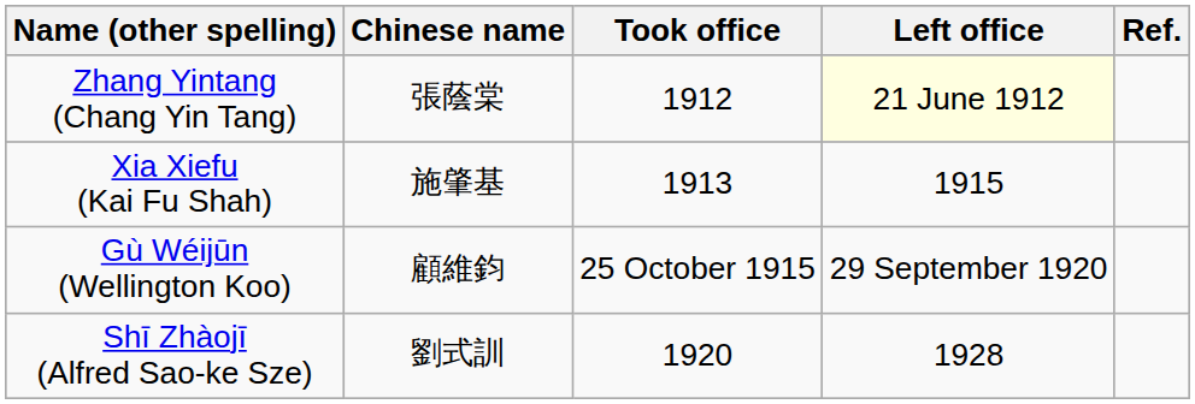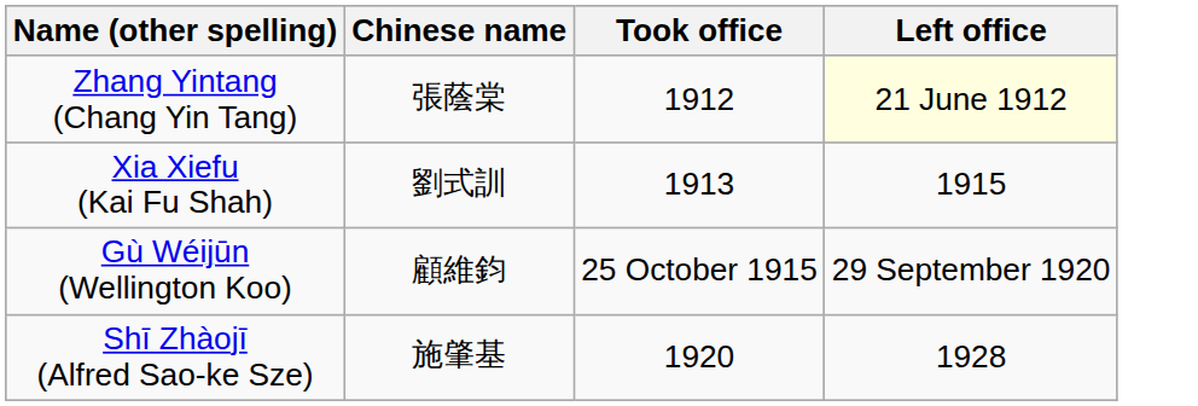- column: Ref.
Xia Xiefu (Kai Fu Shah) | Chinese name: 施肇基 -> 劉式訓
Shī Zhàojī (Alfred Sao-ke Sze) | Chinese name: 劉式訓 -> 施肇基
